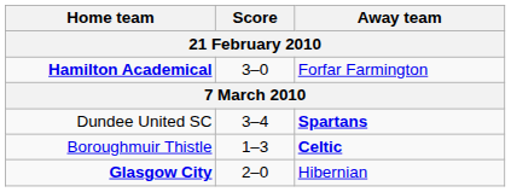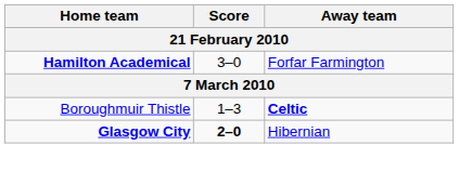- row: Dundee United SC | 3–4 | Spartans
Glasgow City | Score: normal -> bold
